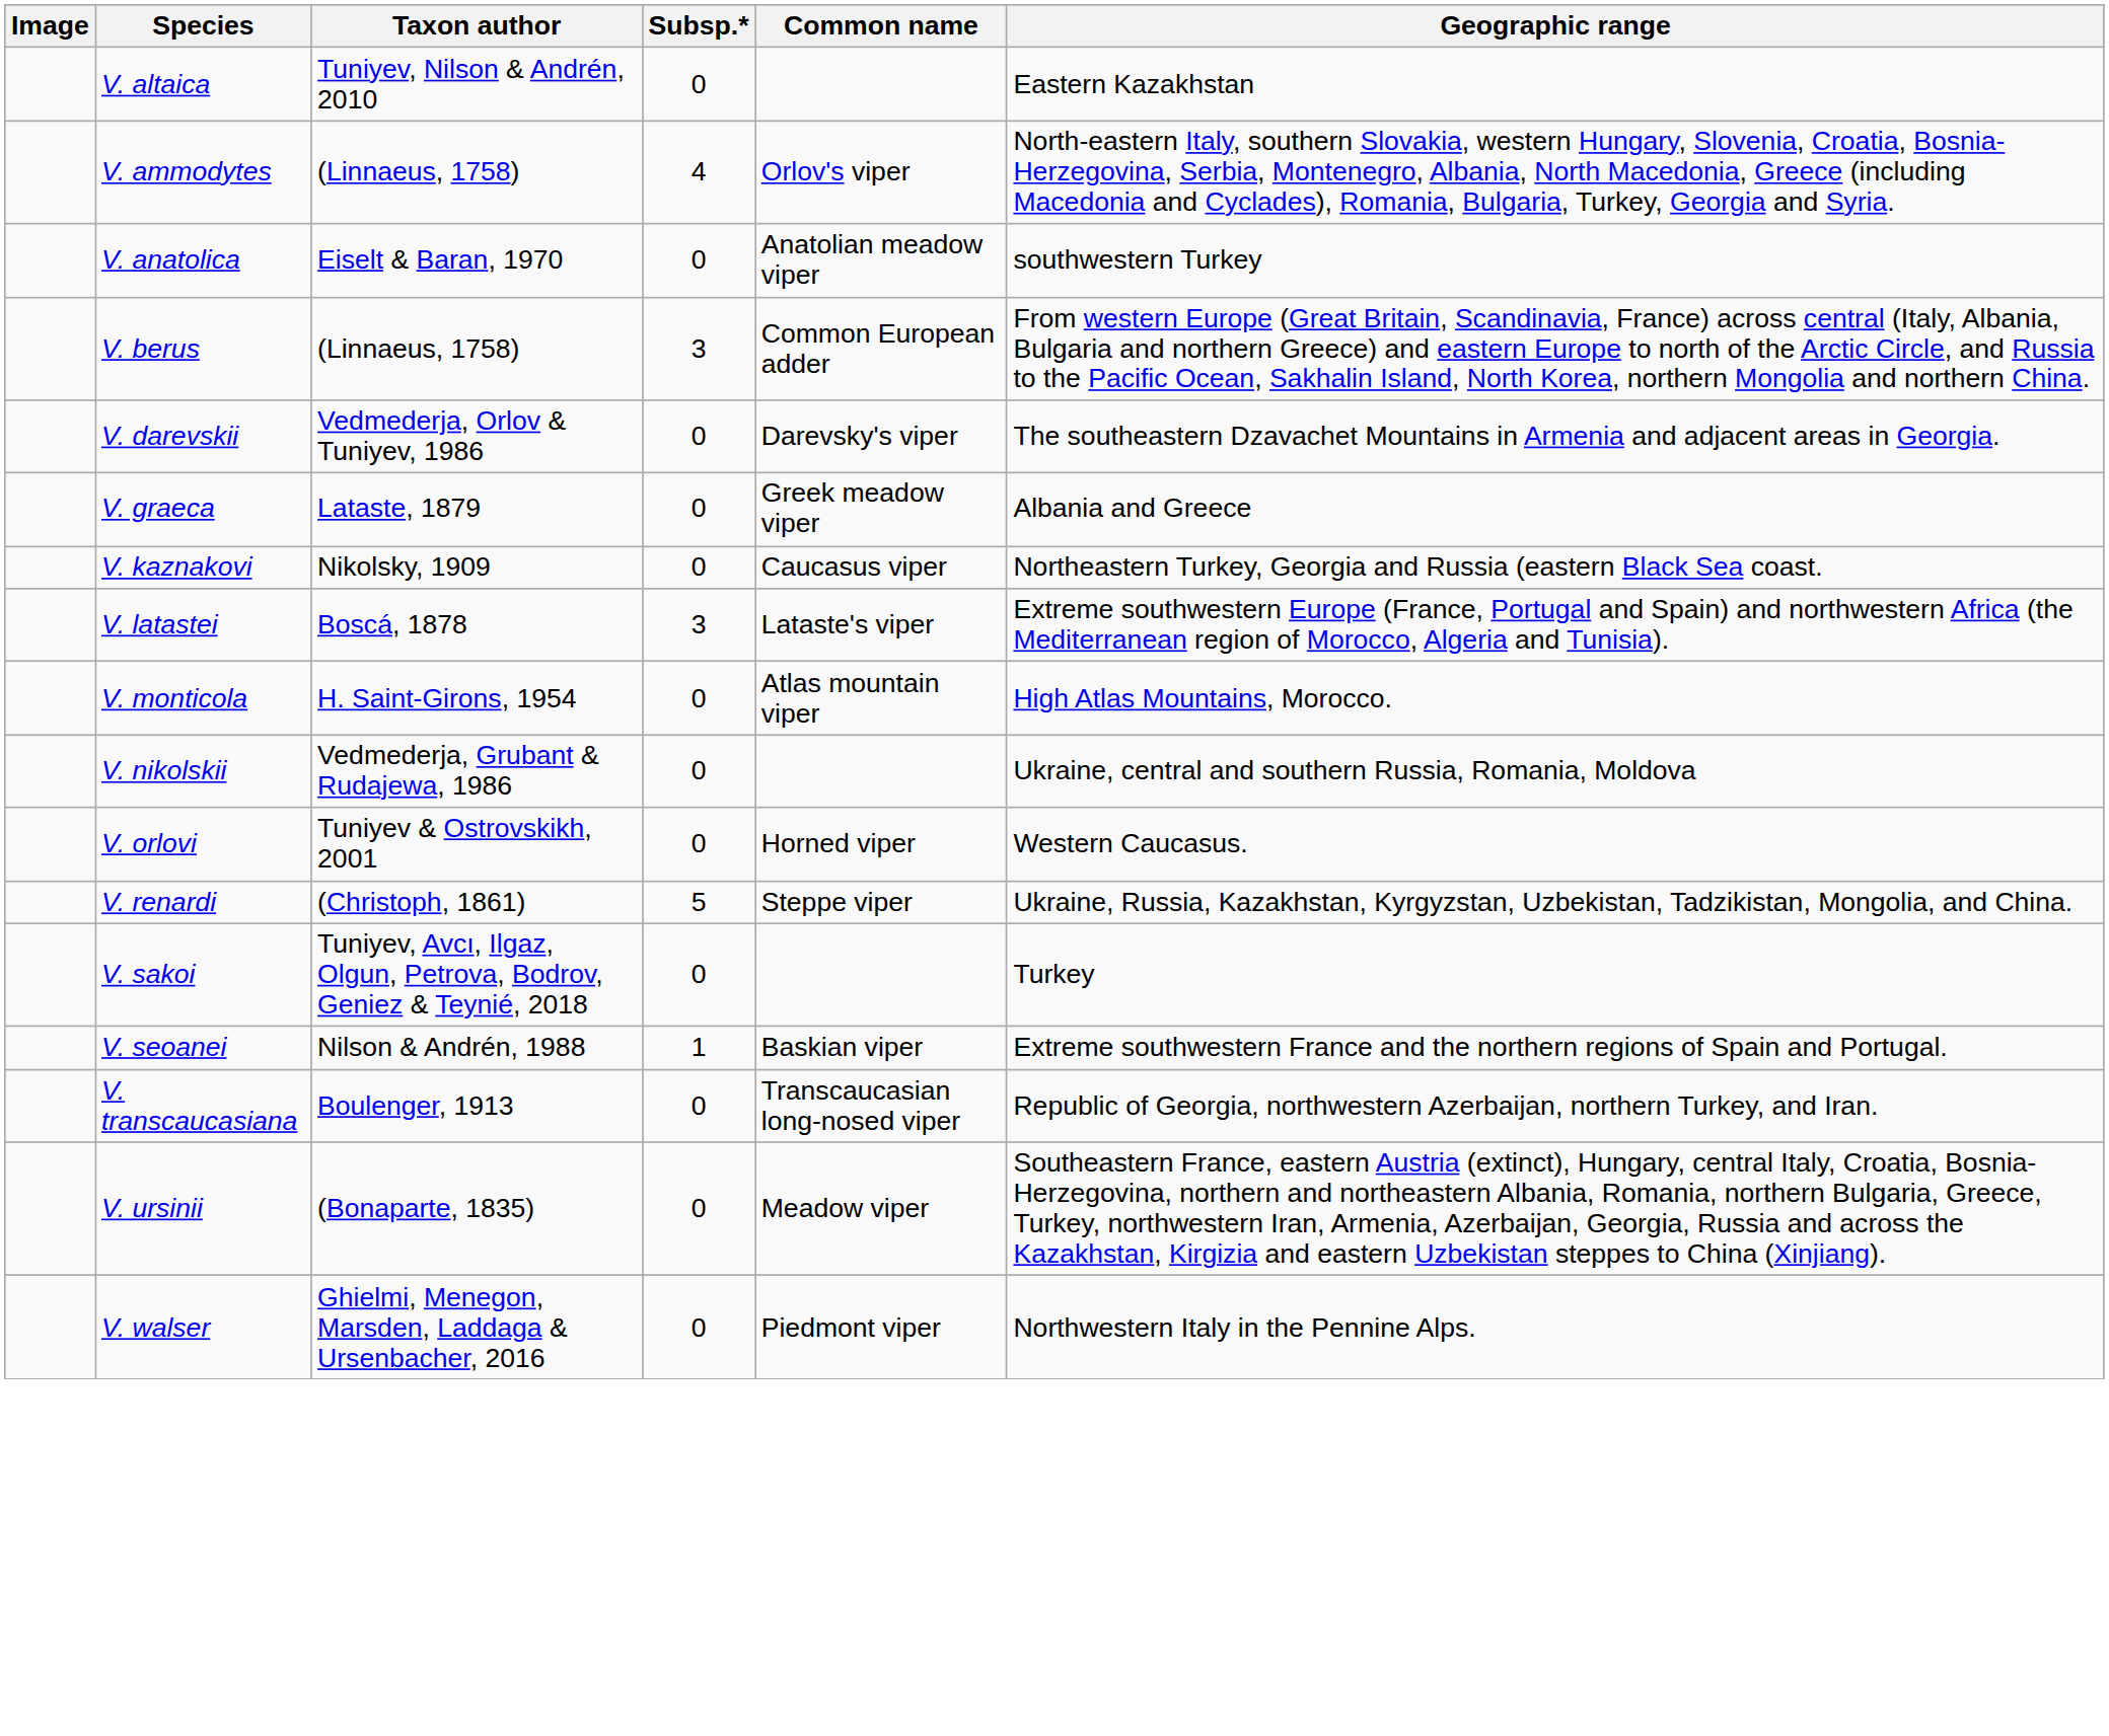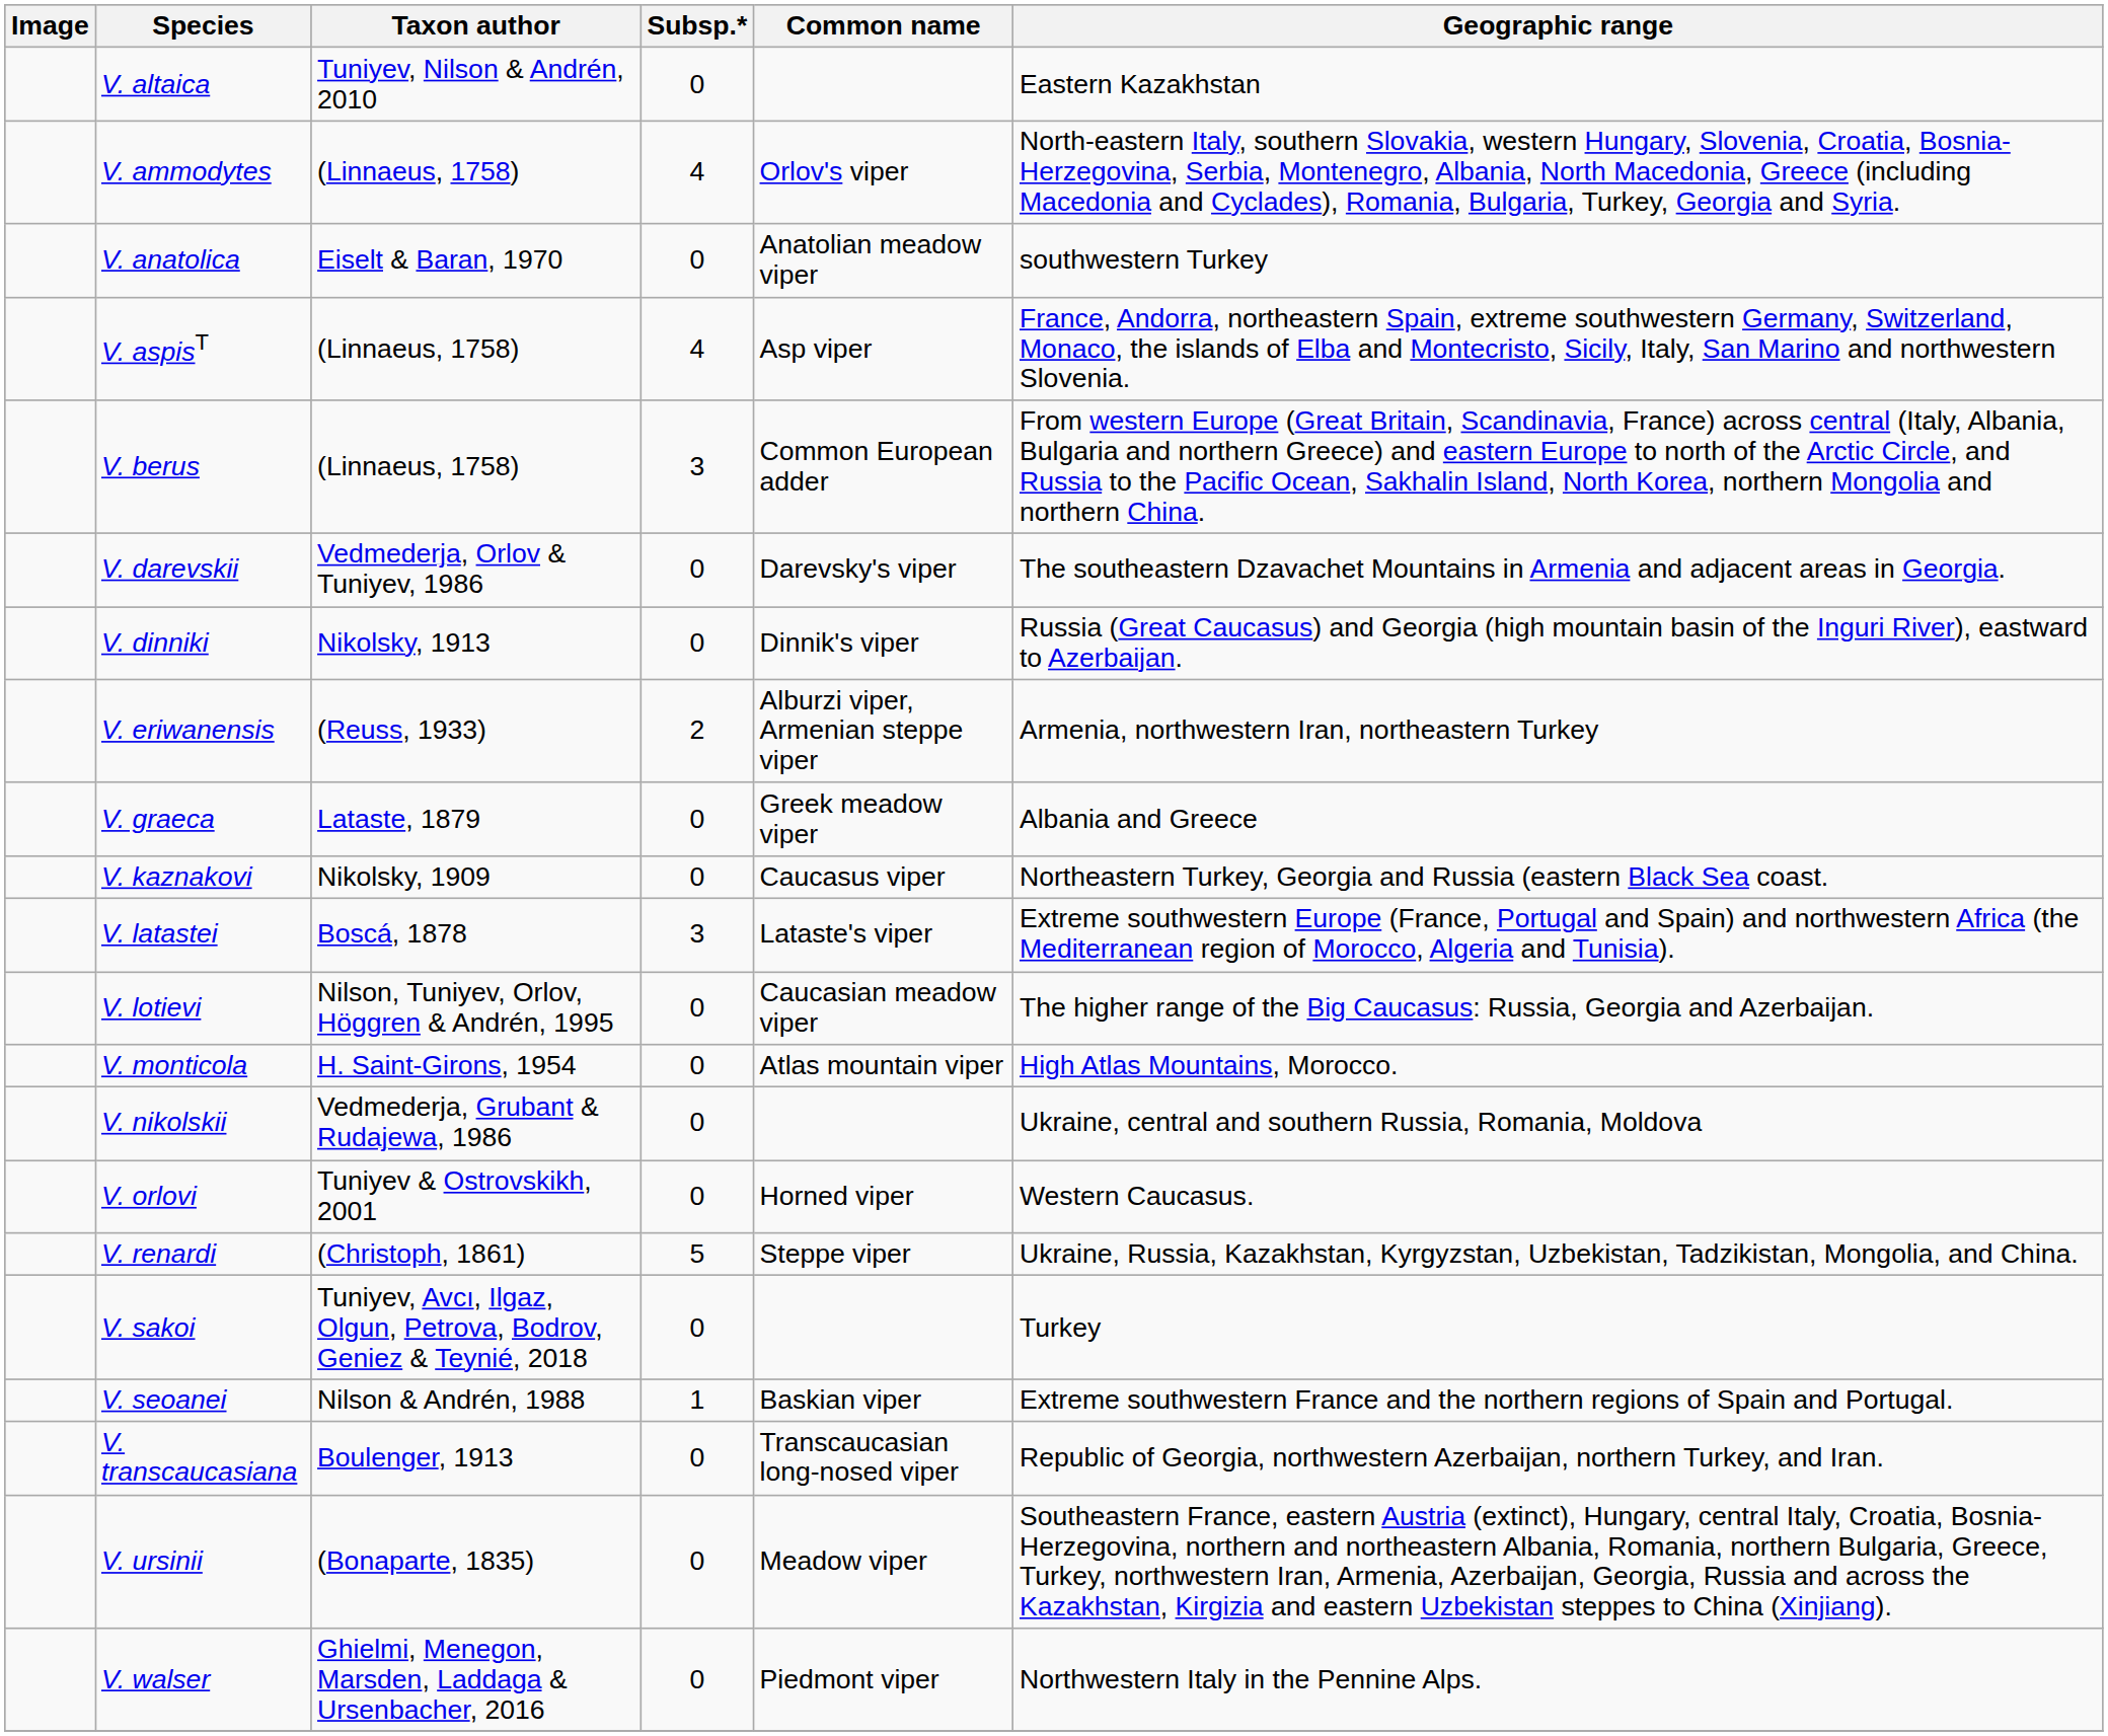+ row: V. aspisT | (Linnaeus, 1758) | 4 | Asp viper | France, Andorra, northeastern Spain, extreme southwestern Germany, Switzerland, Monaco, the islands of Elba and Montecristo, Sicily, Italy, San Marino and northwestern Slovenia.
+ row: V. dinniki | Nikolsky, 1913 | 0 | Dinnik's viper | Russia (Great Caucasus) and Georgia (high mountain basin of the Inguri River), eastward to Azerbaijan.
+ row: V. eriwanensis | (Reuss, 1933) | 2 | Alburzi viper, Armenian steppe viper | Armenia, northwestern Iran, northeastern Turkey
+ row: V. lotievi | Nilson, Tuniyev, Orlov, Höggren & Andrén, 1995 | 0 | Caucasian meadow viper | The higher range of the Big Caucasus: Russia, Georgia and Azerbaijan.
